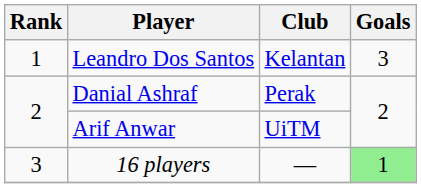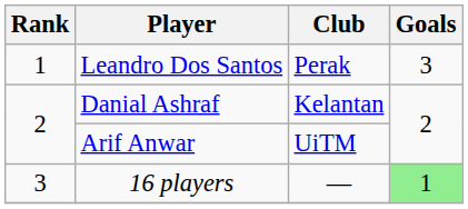Leandro Dos Santos | Club: Kelantan -> Perak
Danial Ashraf | Club: Perak -> Kelantan
